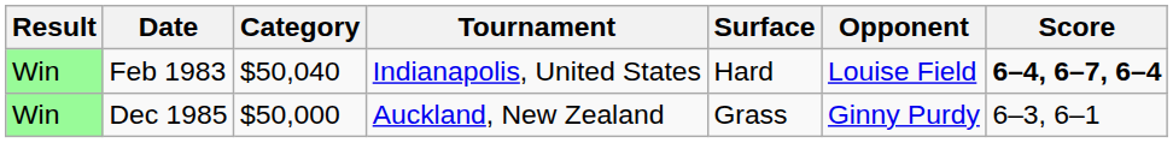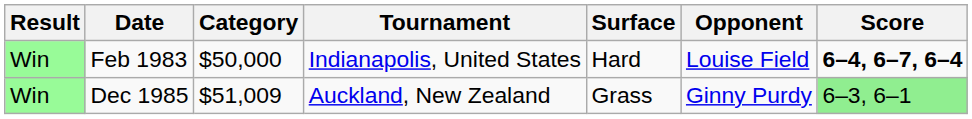Feb 1983 | Category: $50,040 -> $50,000
Dec 1985 | Category: $50,000 -> $51,009
Dec 1985 | Score: no background -> lightgreen background
